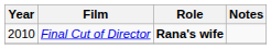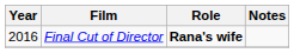Final Cut of Director | Year: 2010 -> 2016
